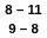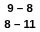rows swapped: 8 – 11 <-> 9 – 8
